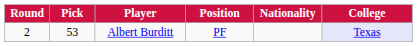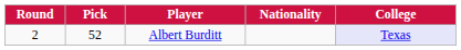- column: Position | PF
Albert Burditt | Pick: 53 -> 52
